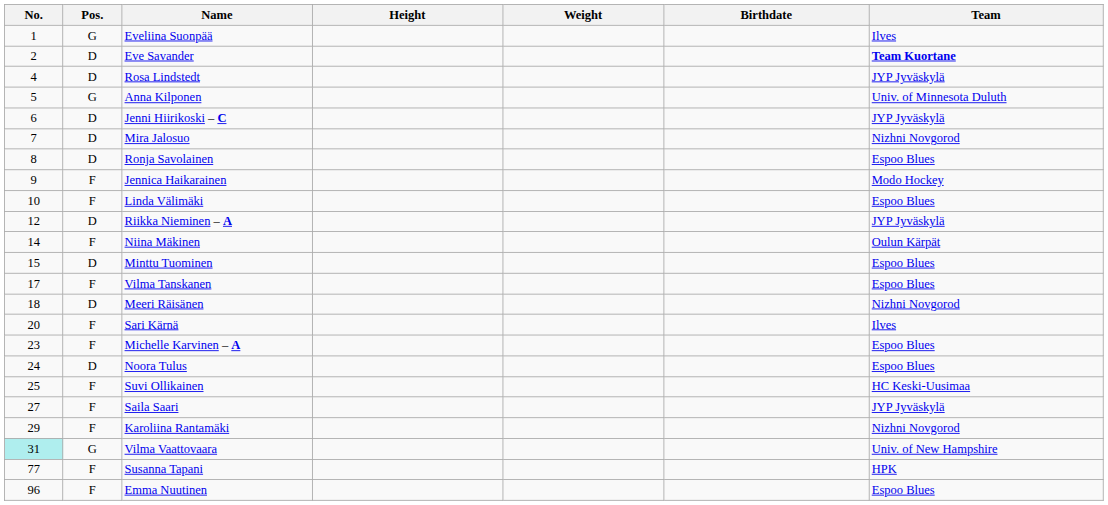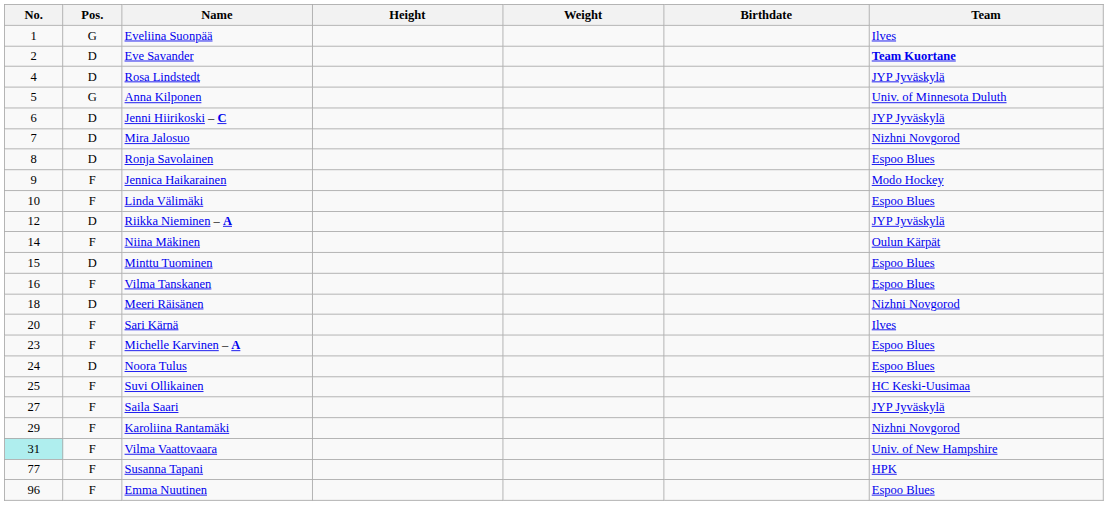Vilma Tanskanen | No.: 17 -> 16
Vilma Vaattovaara | Pos.: G -> F
